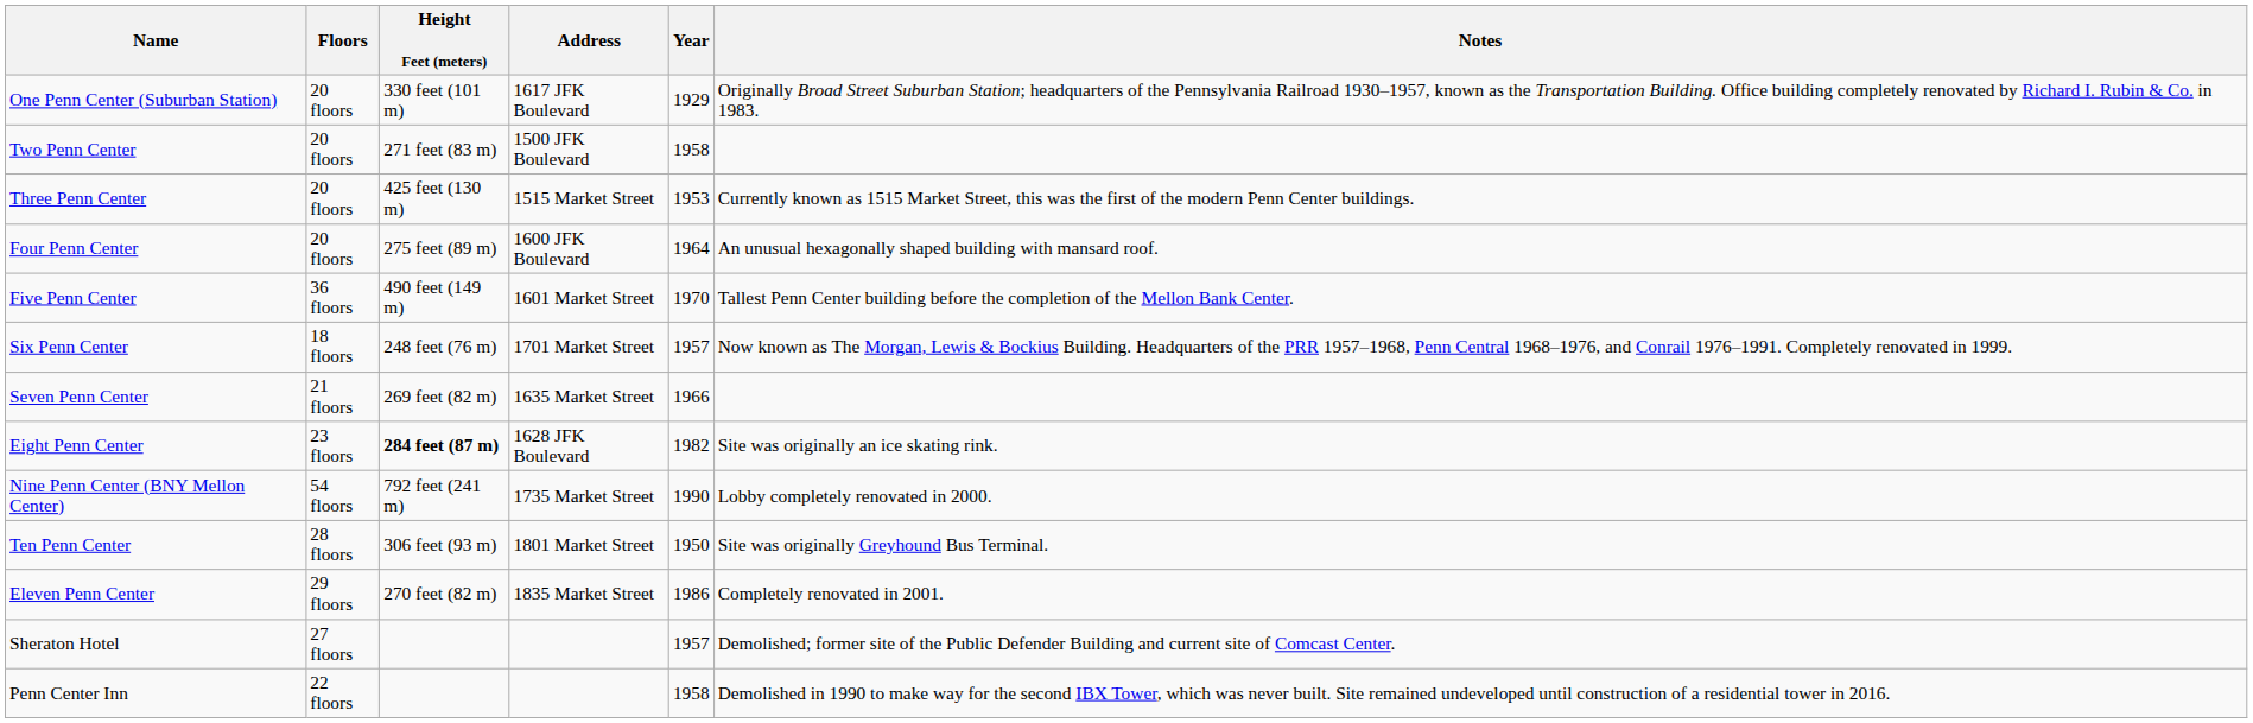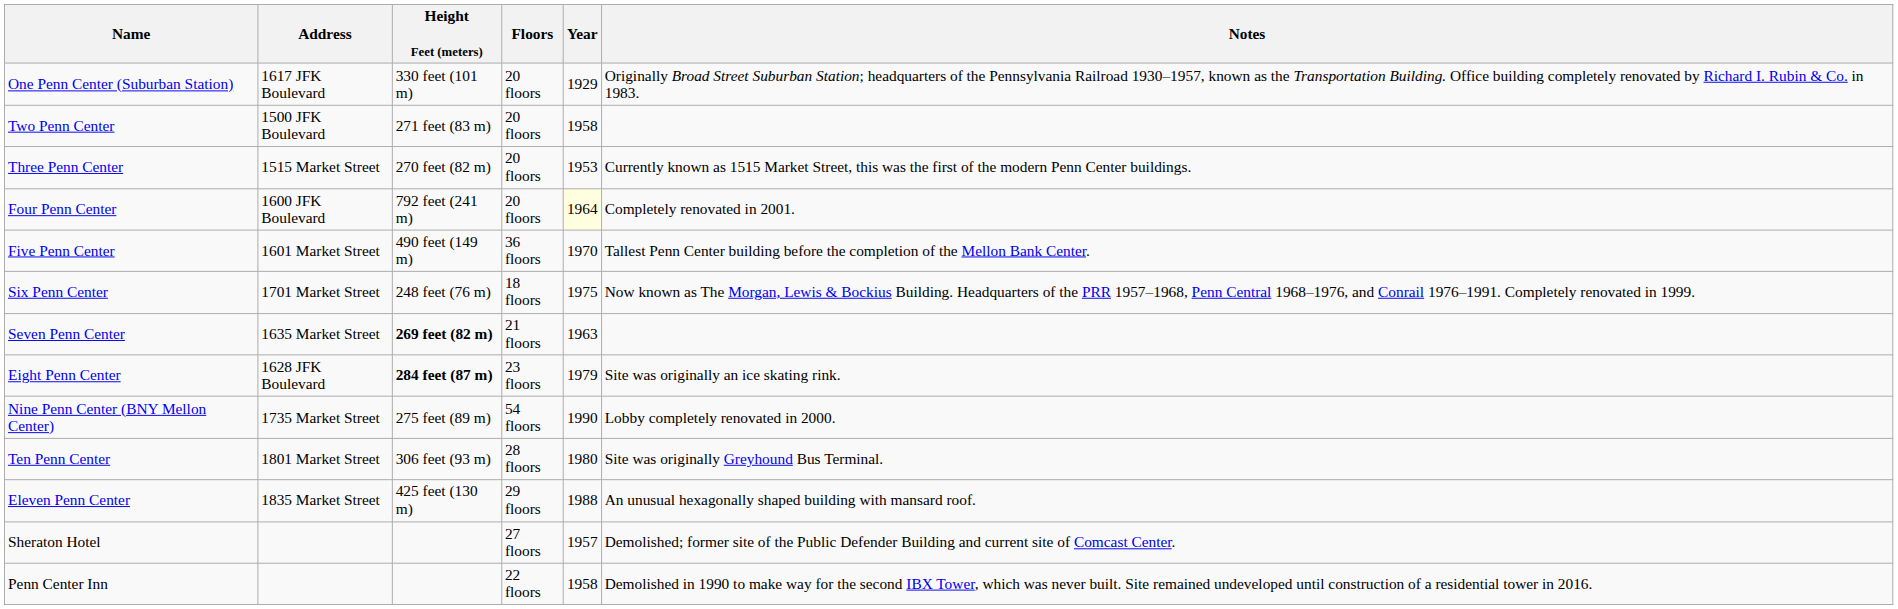columns swapped: Address <-> Floors
Three Penn Center | Height Feet (meters): 425 feet (130 m) -> 270 feet (82 m)
Four Penn Center | Height Feet (meters): 275 feet (89 m) -> 792 feet (241 m)
Four Penn Center | Year: no background -> lightyellow background
Four Penn Center | Notes: An unusual hexagonally shaped building with mansard roof. -> Completely renovated in 2001.
Six Penn Center | Year: 1957 -> 1975
Seven Penn Center | Height Feet (meters): normal -> bold
Seven Penn Center | Year: 1966 -> 1963
Eight Penn Center | Year: 1982 -> 1979
Nine Penn Center (BNY Mellon Center) | Height Feet (meters): 792 feet (241 m) -> 275 feet (89 m)
Ten Penn Center | Year: 1950 -> 1980
Eleven Penn Center | Height Feet (meters): 270 feet (82 m) -> 425 feet (130 m)
Eleven Penn Center | Year: 1986 -> 1988
Eleven Penn Center | Notes: Completely renovated in 2001. -> An unusual hexagonally shaped building with mansard roof.
